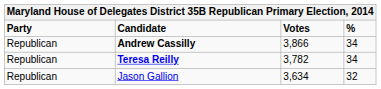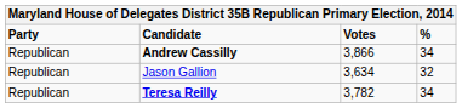rows swapped: Teresa Reilly <-> Jason Gallion
